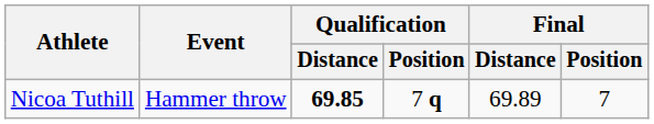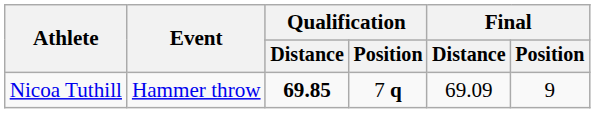Nicoa Tuthill | Final / Distance: 69.89 -> 69.09
Nicoa Tuthill | Final / Position: 7 -> 9
